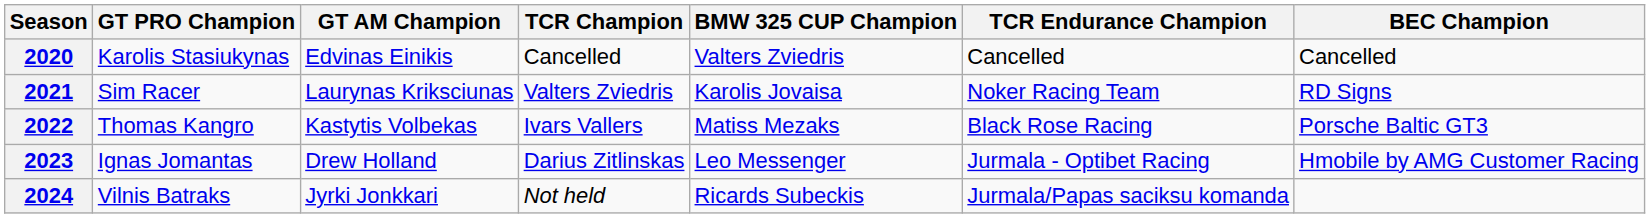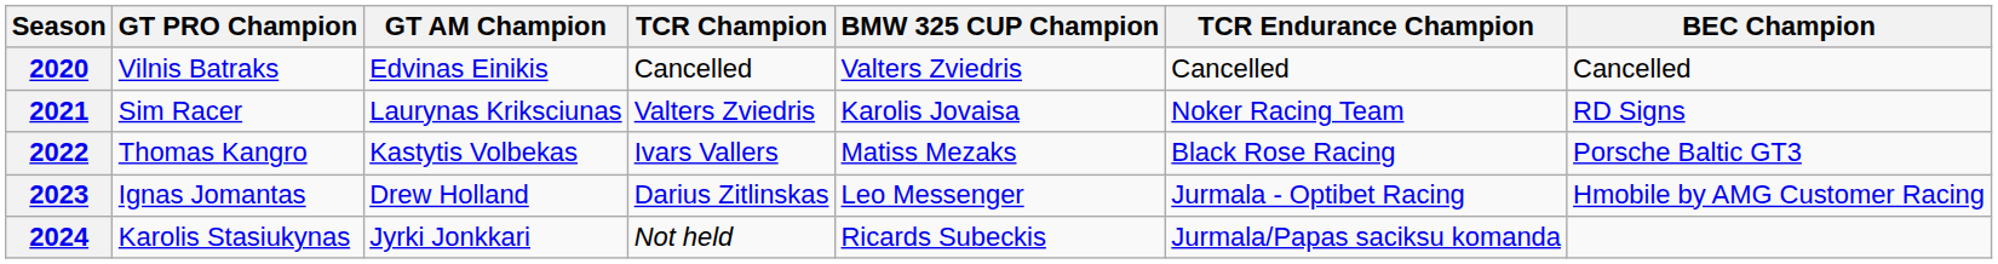2020 | GT PRO Champion: Karolis Stasiukynas -> Vilnis Batraks
2024 | GT PRO Champion: Vilnis Batraks -> Karolis Stasiukynas
